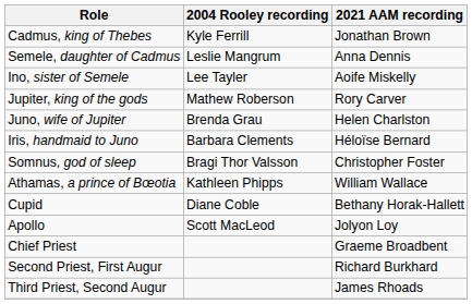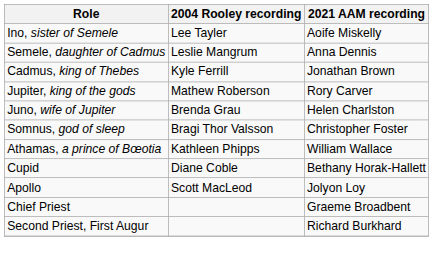rows swapped: Cadmus, king of Thebes <-> Ino, sister of Semele
- row: Iris, handmaid to Juno | Barbara Clements | Héloïse Bernard
- row: Third Priest, Second Augur | James Rhoads
